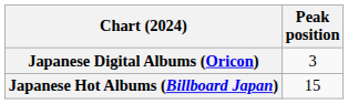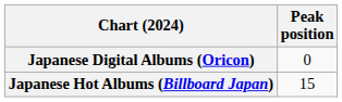Japanese Digital Albums (Oricon) | Peak position: 3 -> 0
